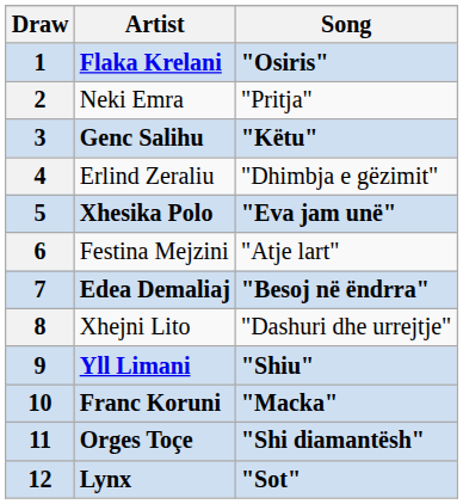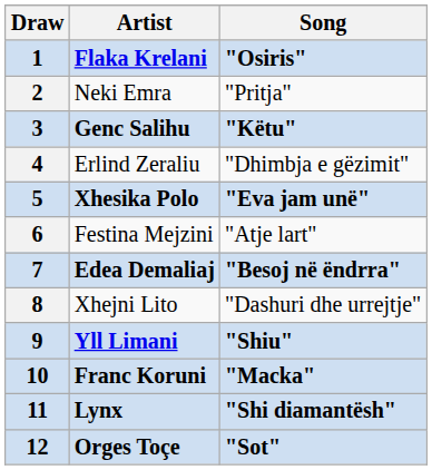11 | Artist: Orges Toçe -> Lynx
12 | Artist: Lynx -> Orges Toçe
